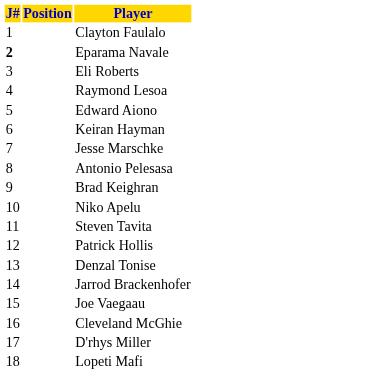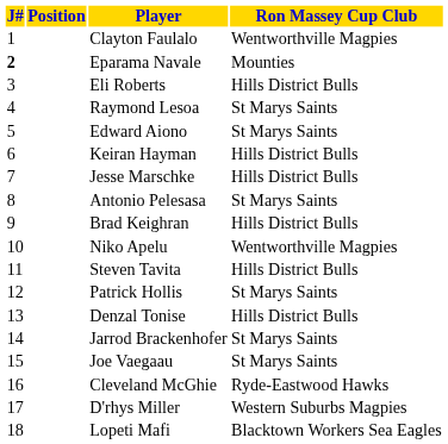+ column: Ron Massey Cup Club | Wentworthville Magpies | Mounties | Hills District Bulls | St Marys Saints | St Marys Saints | Hills District Bulls | Hills District Bulls | St Marys Saints | Hills District Bulls | Wentworthville Magpies | Hills District Bulls | St Marys Saints | Hills District Bulls | St Marys Saints | St Marys Saints | Ryde-Eastwood Hawks | Western Suburbs Magpies | Blacktown Workers Sea Eagles
